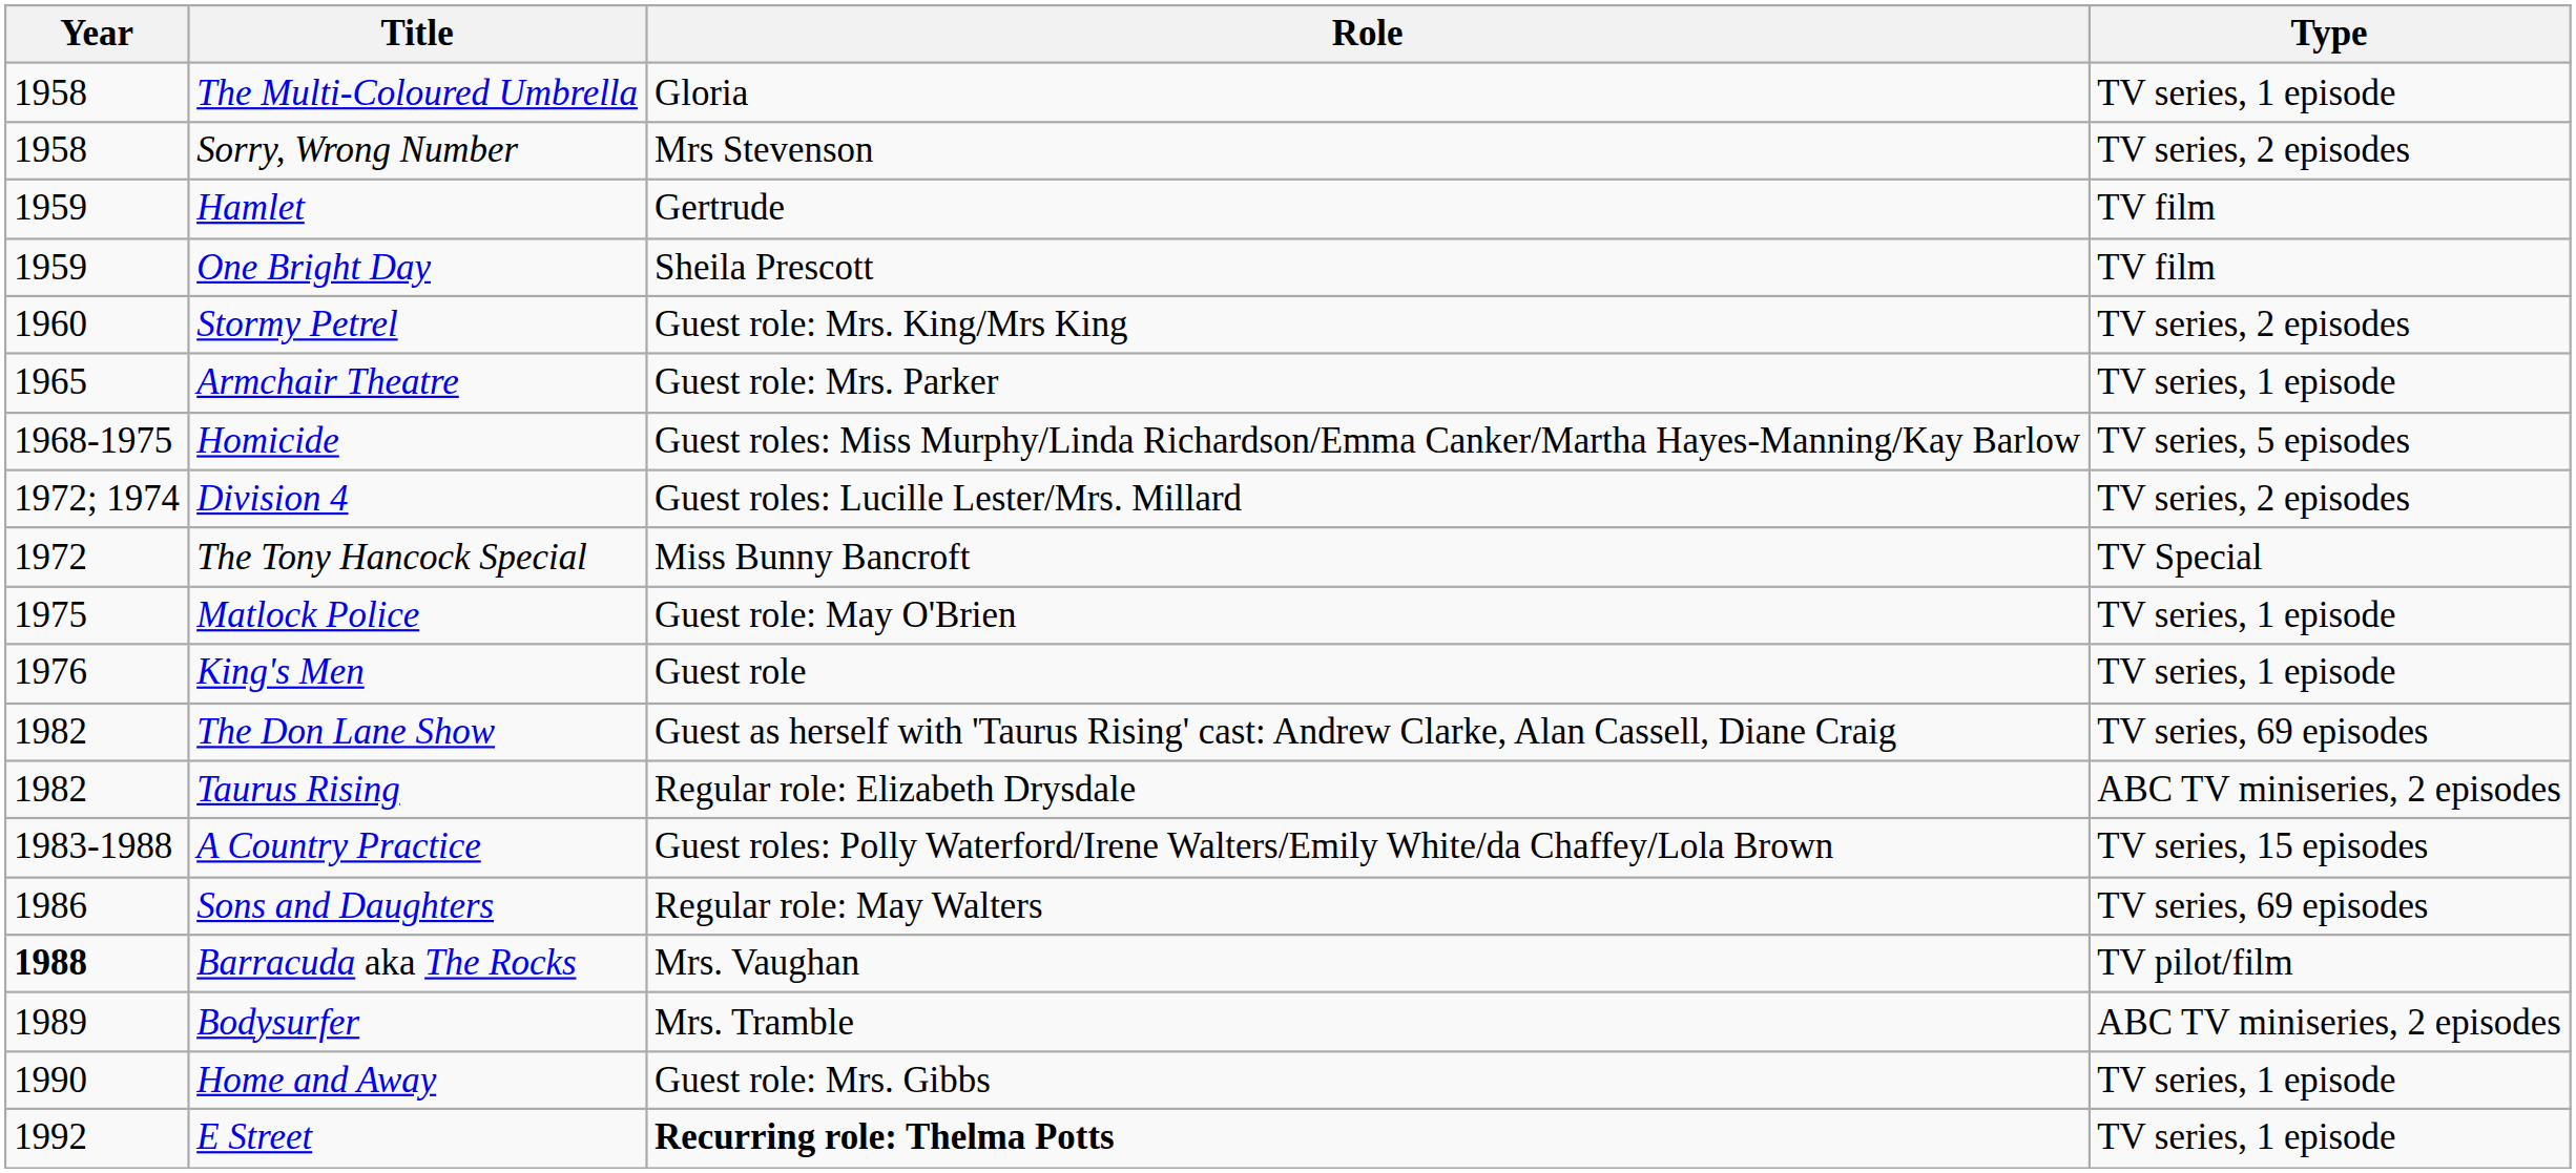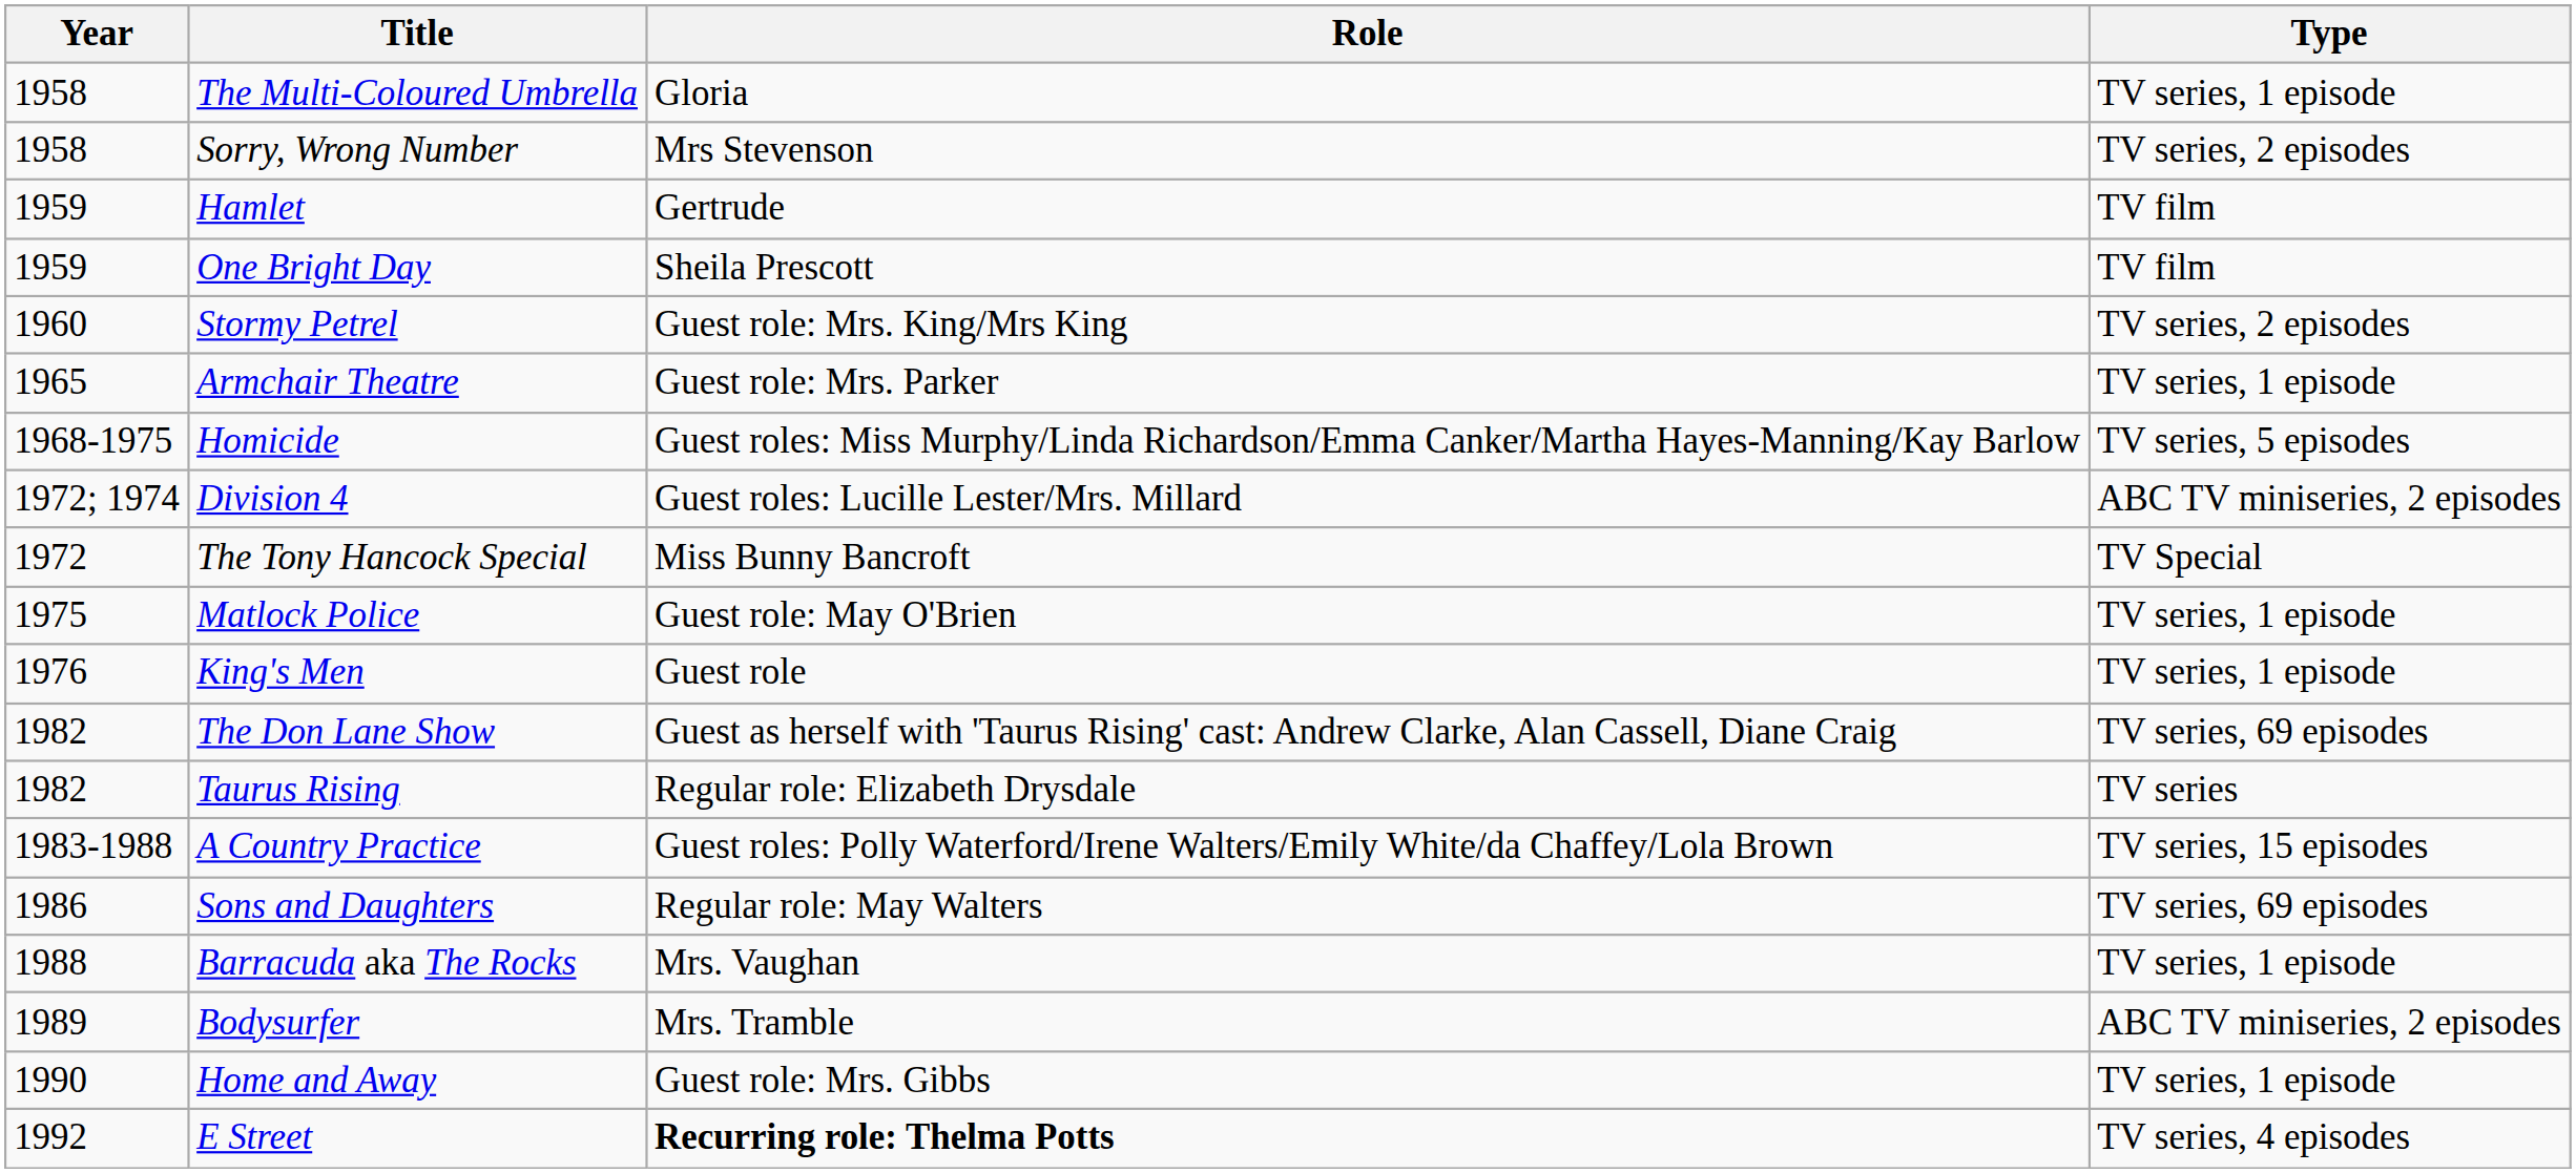Division 4 | Type: TV series, 2 episodes -> ABC TV miniseries, 2 episodes
Taurus Rising | Type: ABC TV miniseries, 2 episodes -> TV series
Barracuda aka The Rocks | Year: bold -> normal
Barracuda aka The Rocks | Type: TV pilot/film -> TV series, 1 episode
E Street | Type: TV series, 1 episode -> TV series, 4 episodes
